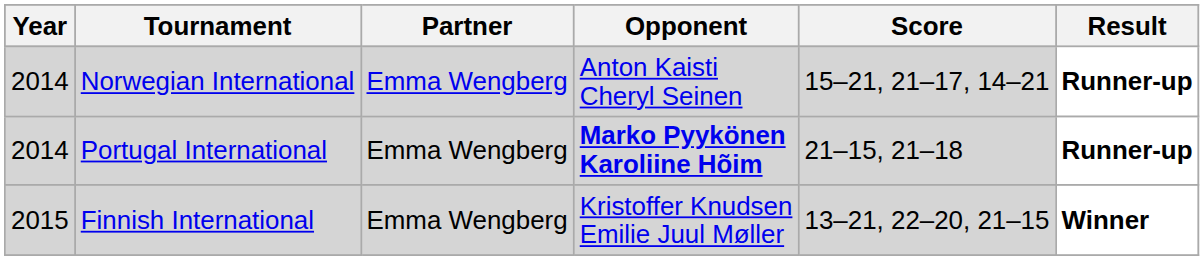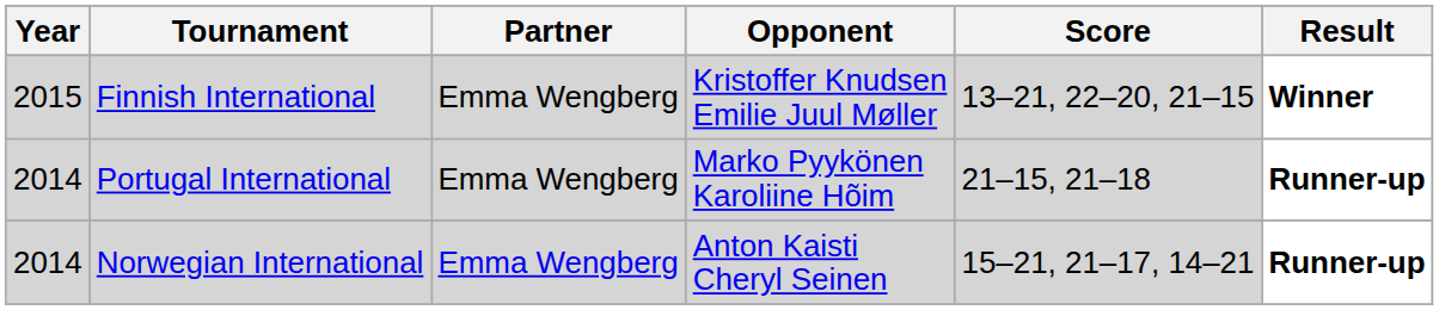rows swapped: Norwegian International <-> Finnish International
Portugal International | Opponent: bold -> normal
